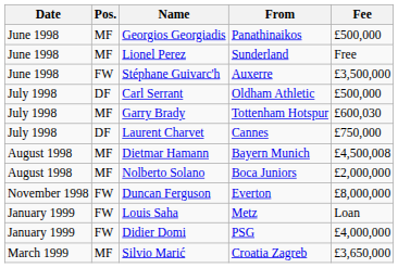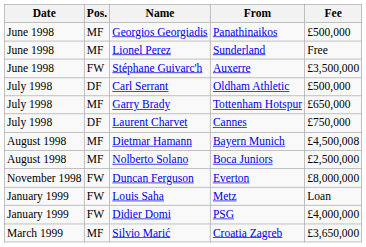Garry Brady | Fee: £600,030 -> £650,000
Nolberto Solano | Fee: £2,000,000 -> £2,500,000
